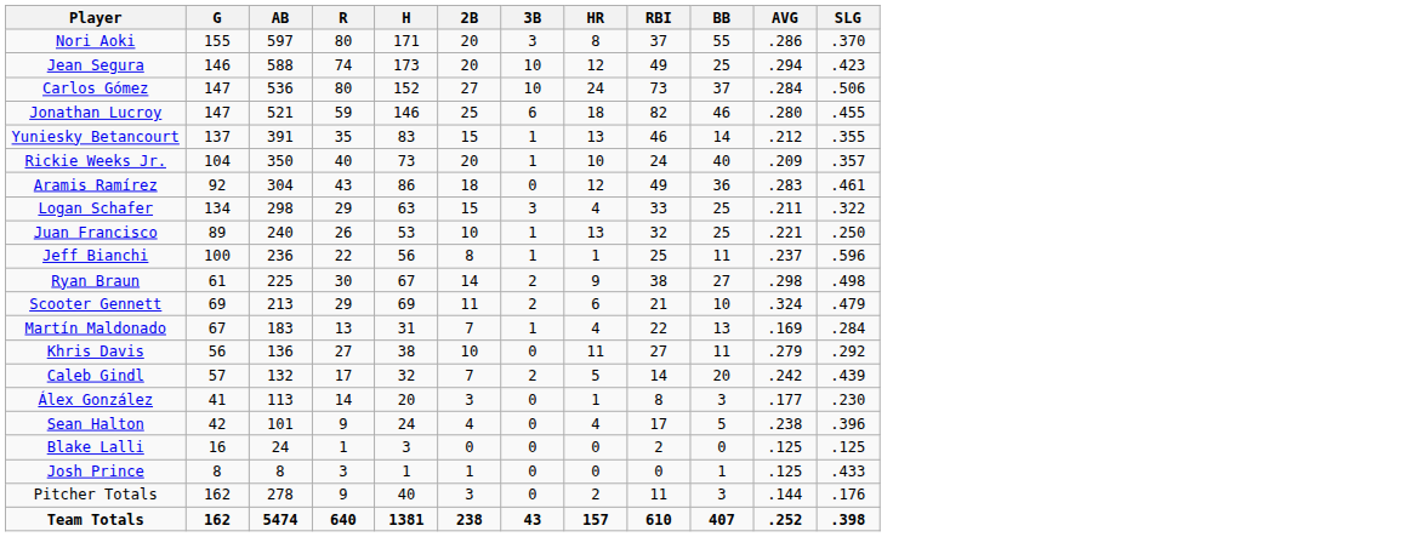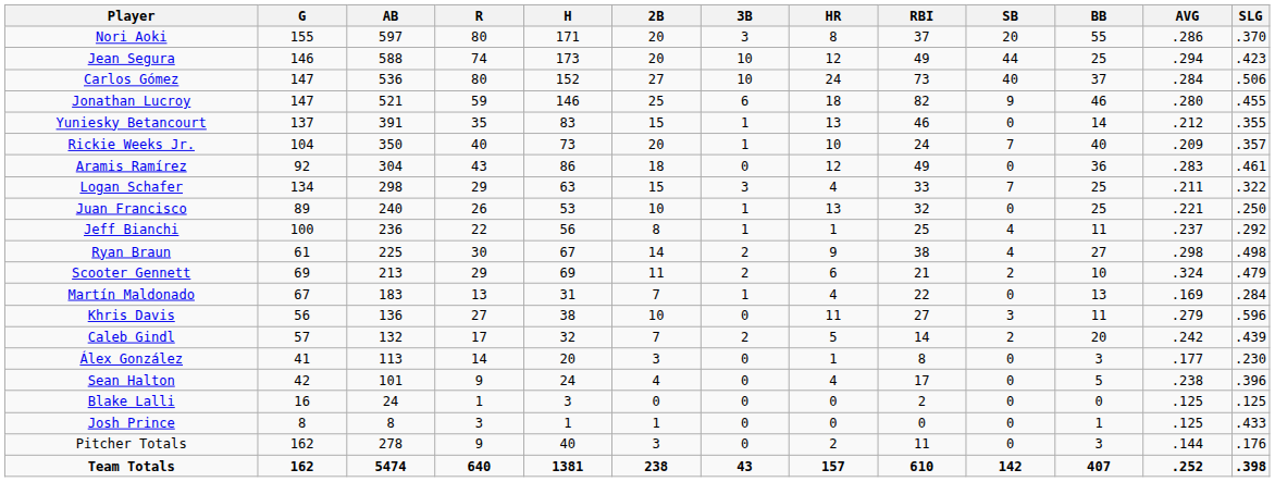+ column: SB | 20 | 44 | 40 | 9 | 0 | 7 | 0 | 7 | 0 | 4 | 4 | 2 | 0 | 3 | 2 | 0 | 0 | 0 | 0 | 0 | 142
Jeff Bianchi | SLG: .596 -> .292
Khris Davis | SLG: .292 -> .596
